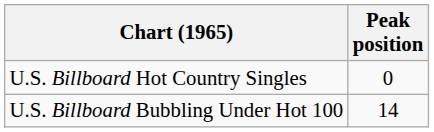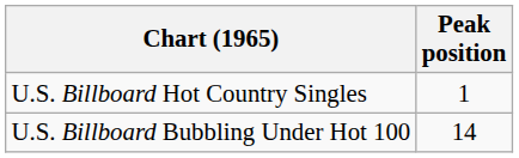U.S. Billboard Hot Country Singles | Peak position: 0 -> 1
